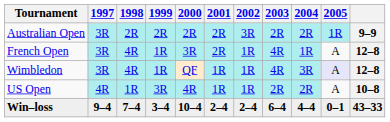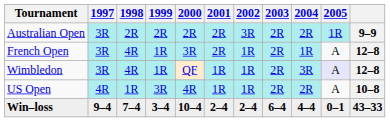French Open | 2003: 4R -> 2R
Wimbledon | 2003: 4R -> 2R
